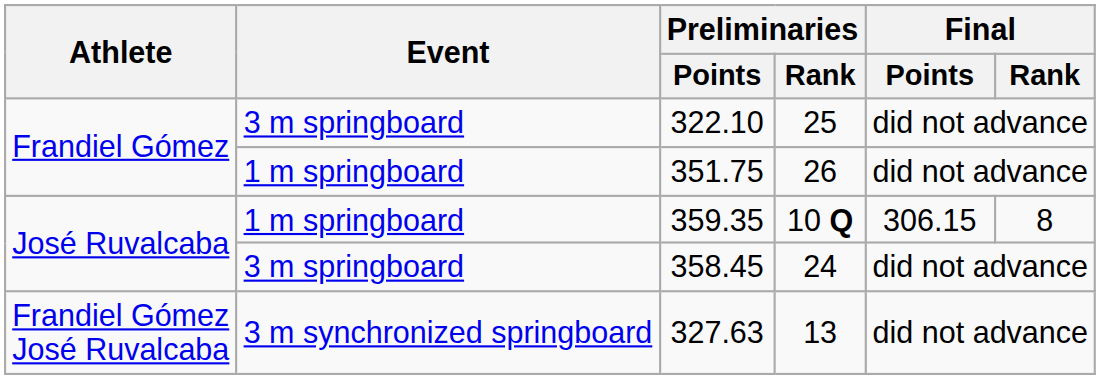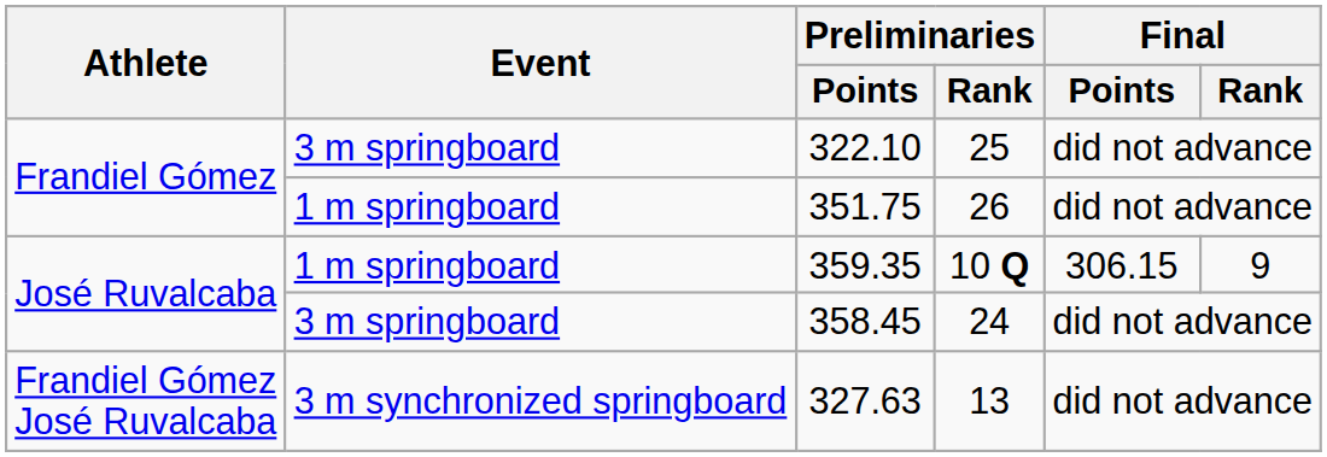359.35 | Final / Rank: 8 -> 9
